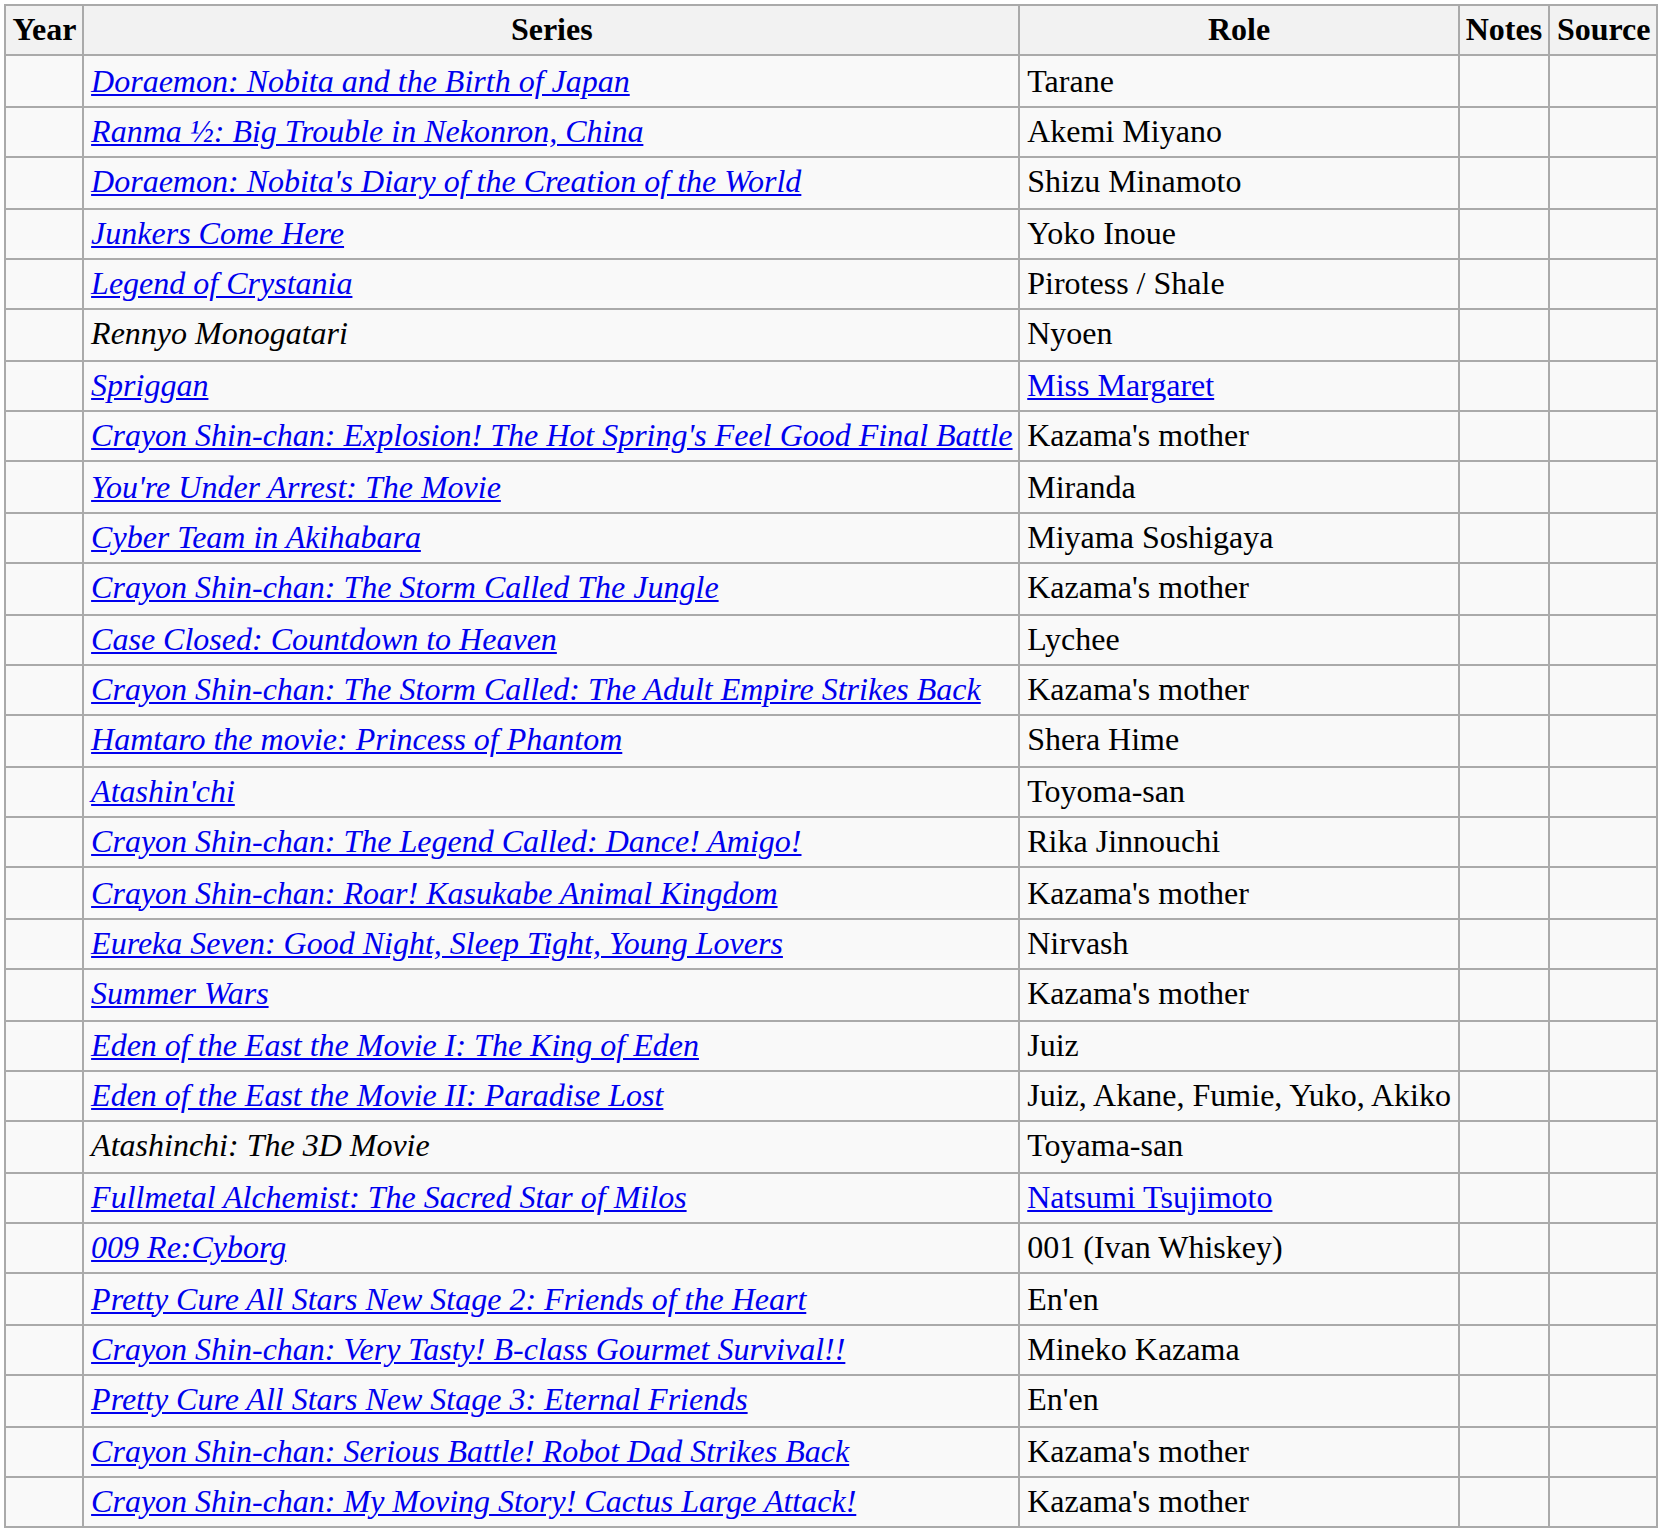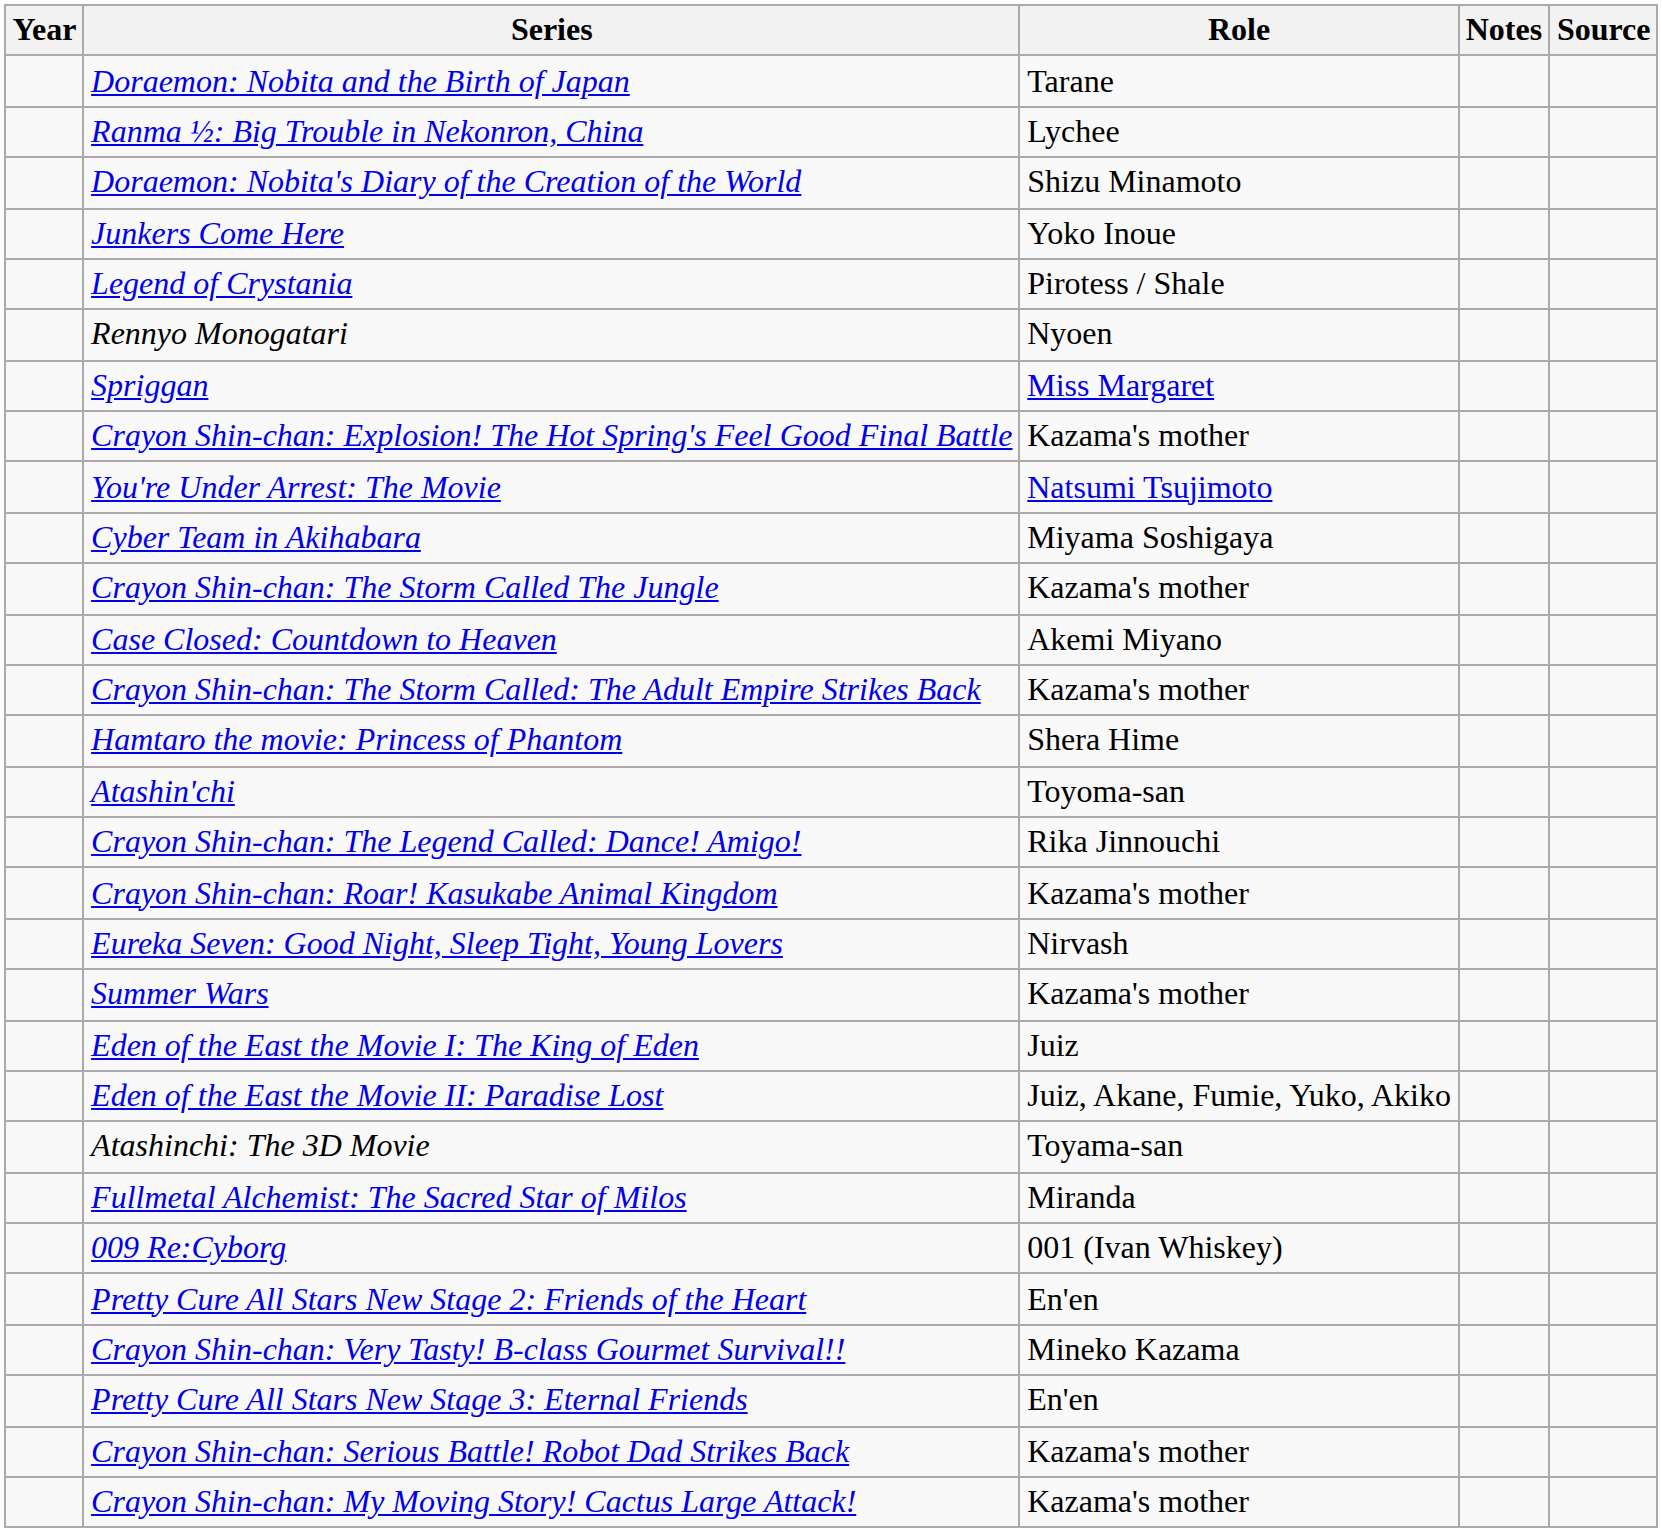Ranma ½: Big Trouble in Nekonron, China | Role: Akemi Miyano -> Lychee
You're Under Arrest: The Movie | Role: Miranda -> Natsumi Tsujimoto
Case Closed: Countdown to Heaven | Role: Lychee -> Akemi Miyano
Fullmetal Alchemist: The Sacred Star of Milos | Role: Natsumi Tsujimoto -> Miranda
